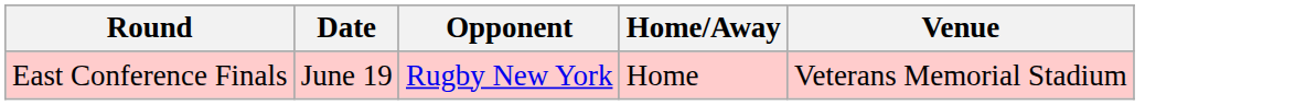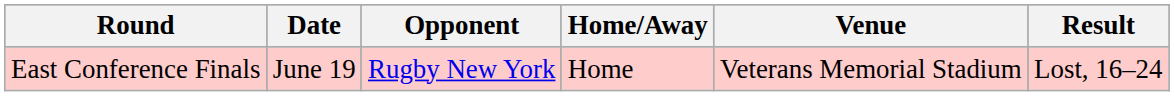+ column: Result | Lost, 16–24
